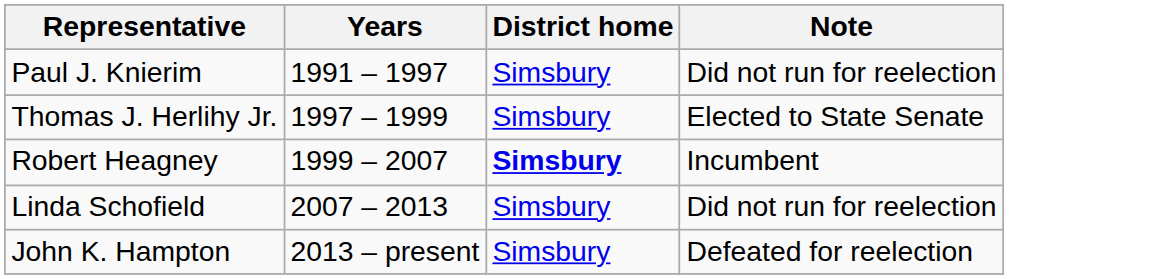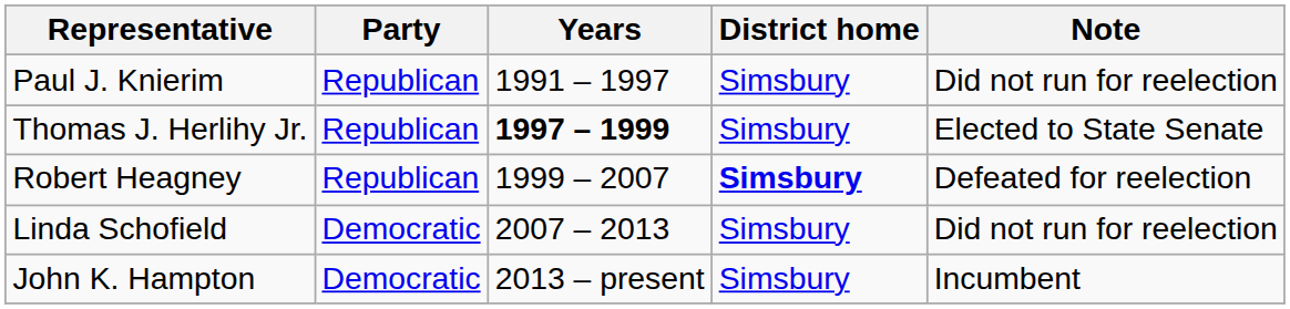+ column: Party | Republican | Republican | Republican | Democratic | Democratic
Thomas J. Herlihy Jr. | Years: normal -> bold
Robert Heagney | Note: Incumbent -> Defeated for reelection
John K. Hampton | Note: Defeated for reelection -> Incumbent
